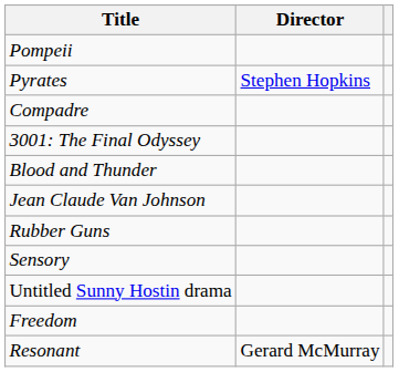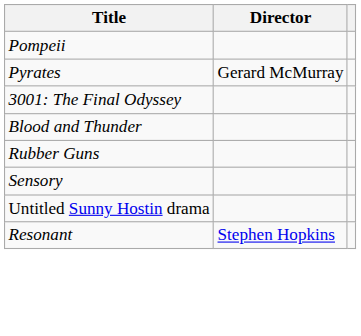Pyrates | Director: Stephen Hopkins -> Gerard McMurray
- row: Compadre
- row: Jean Claude Van Johnson
- row: Freedom
Resonant | Director: Gerard McMurray -> Stephen Hopkins
